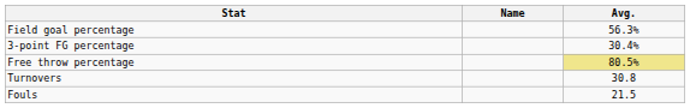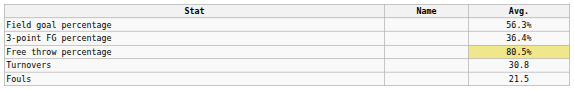3-point FG percentage | Avg.: 30.4% -> 36.4%
